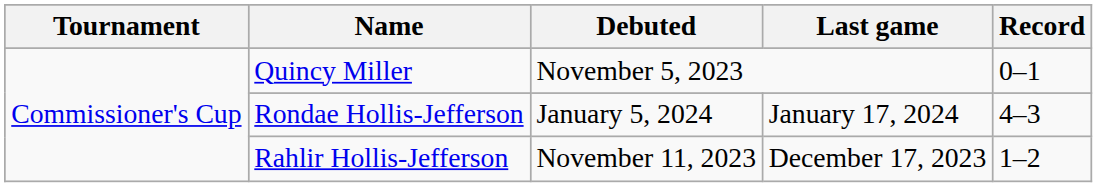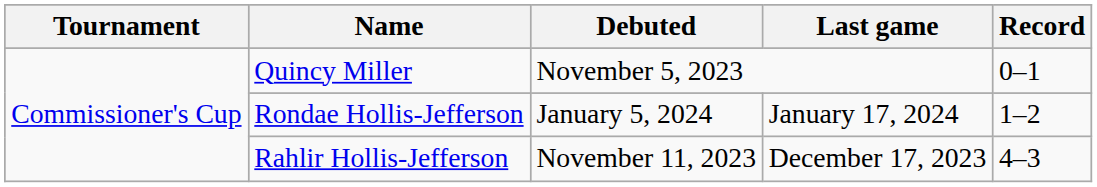Rondae Hollis-Jefferson | Record: 4–3 -> 1–2
Rahlir Hollis-Jefferson | Record: 1–2 -> 4–3
